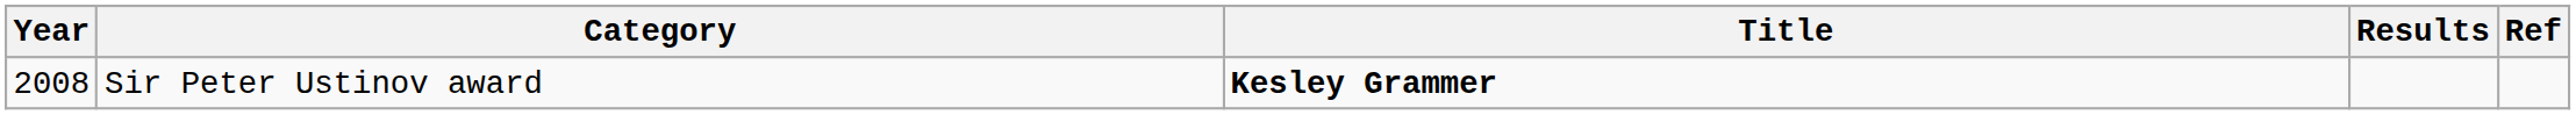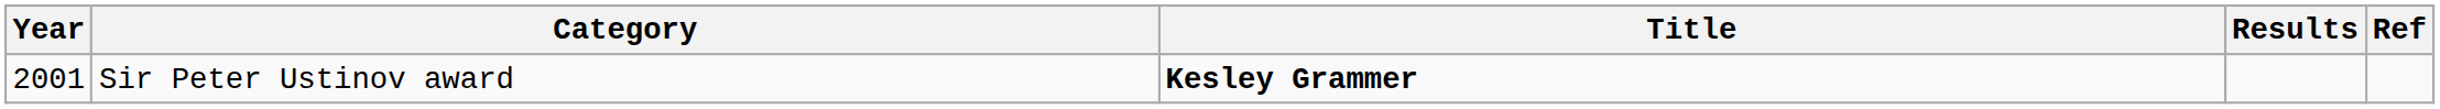Sir Peter Ustinov award | Year: 2008 -> 2001
